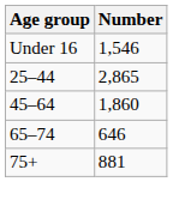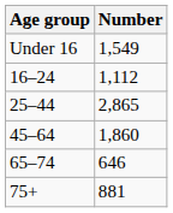Under 16 | Number: 1,546 -> 1,549
+ row: 16–24 | 1,112
